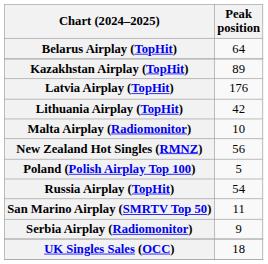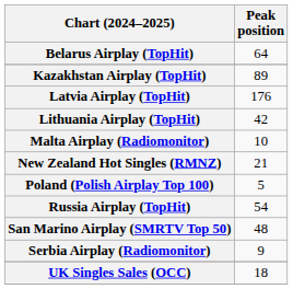New Zealand Hot Singles (RMNZ) | Peak position: 56 -> 21
San Marino Airplay (SMRTV Top 50) | Peak position: 11 -> 48
